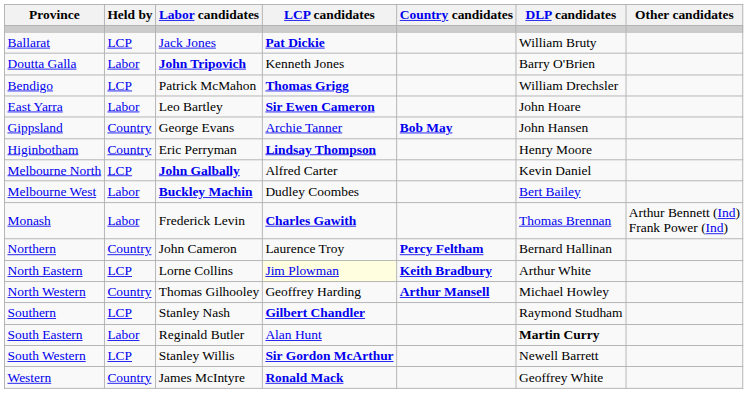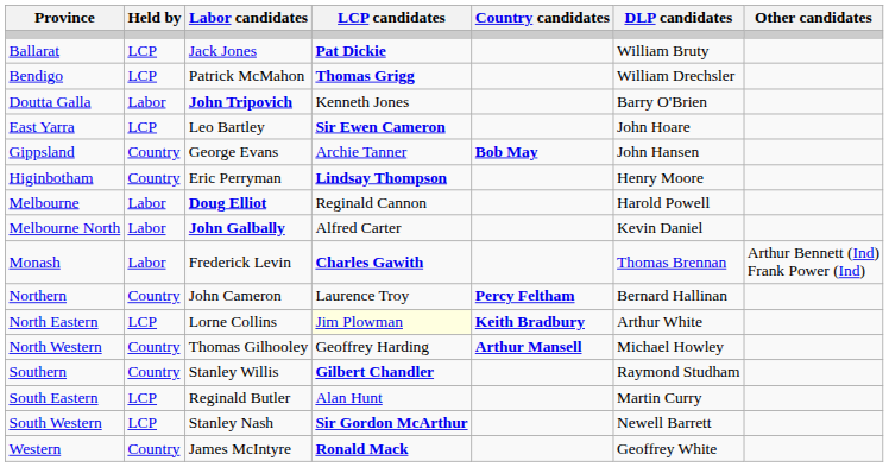rows swapped: Bendigo <-> Doutta Galla
East Yarra | Held by: Labor -> LCP
+ row: Melbourne | Labor | Doug Elliot | Reginald Cannon | Harold Powell
Melbourne North | Held by: LCP -> Labor
- row: Melbourne West | Labor | Buckley Machin | Dudley Coombes | Bert Bailey
Southern | Held by: LCP -> Country
Southern | Labor candidates: Stanley Nash -> Stanley Willis
South Eastern | Held by: Labor -> LCP
South Eastern | DLP candidates: bold -> normal
South Western | Labor candidates: Stanley Willis -> Stanley Nash
